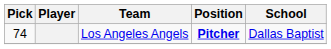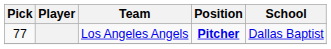Los Angeles Angels | Pick: 74 -> 77
